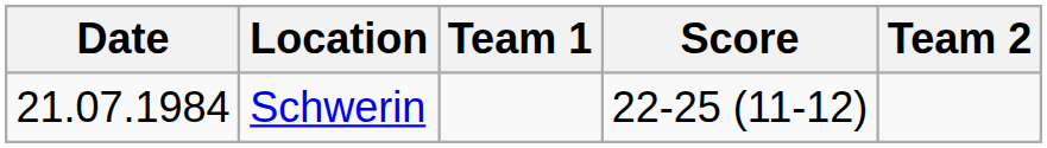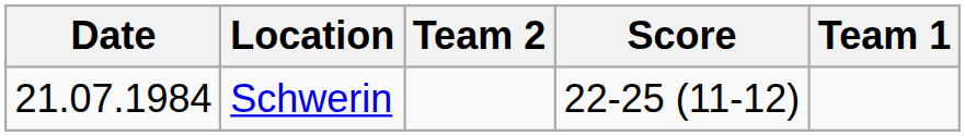columns swapped: Team 1 <-> Team 2
